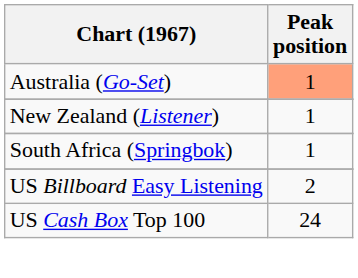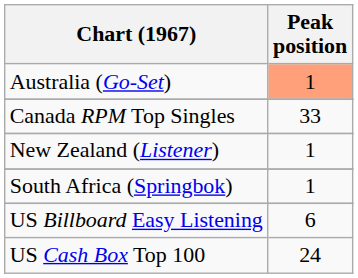+ row: Canada RPM Top Singles | 33
US Billboard Easy Listening | Peak position: 2 -> 6
